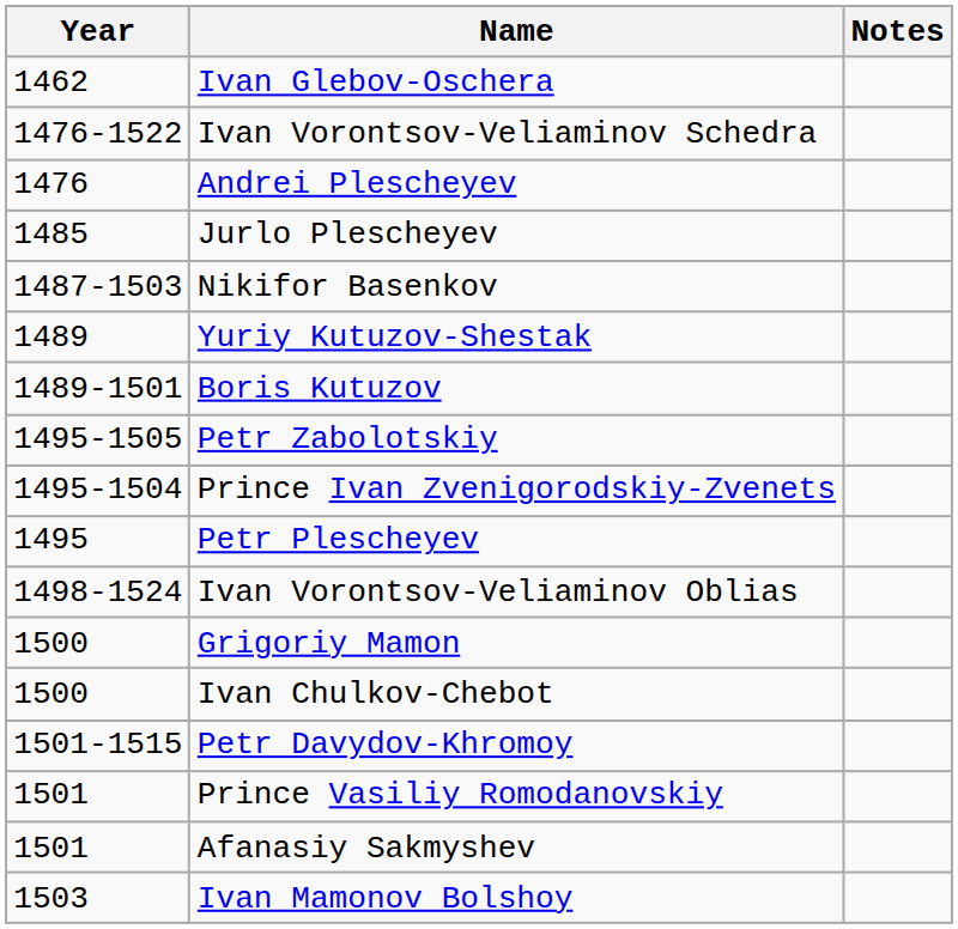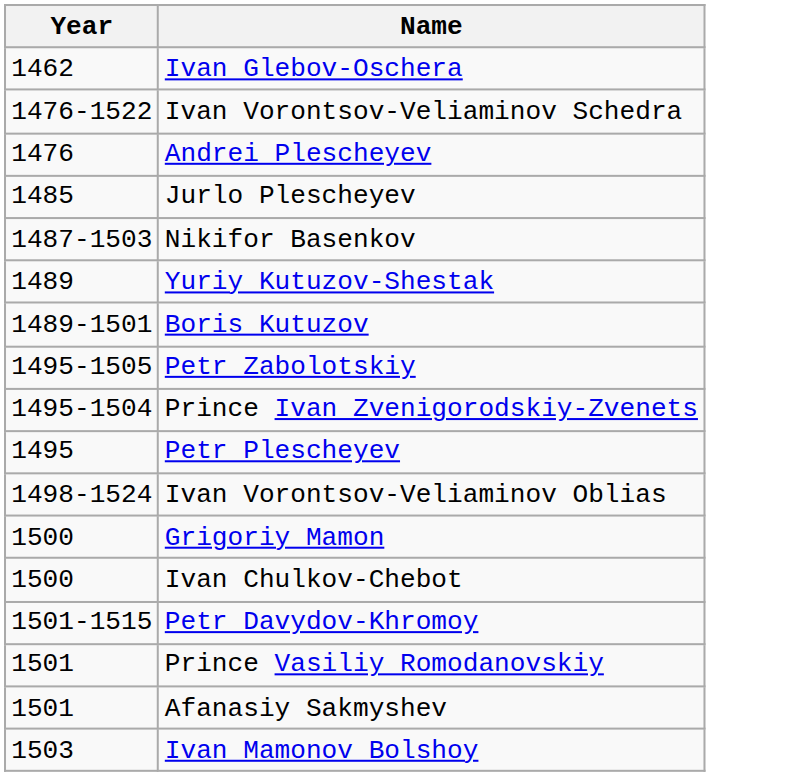- column: Notes
